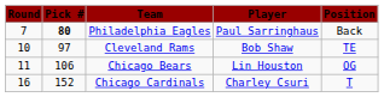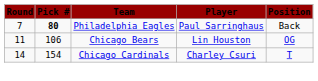- row: 10 | 97 | Cleveland Rams | Bob Shaw | TE
Chicago Cardinals | Round: 16 -> 14
Chicago Cardinals | Pick #: 152 -> 154
